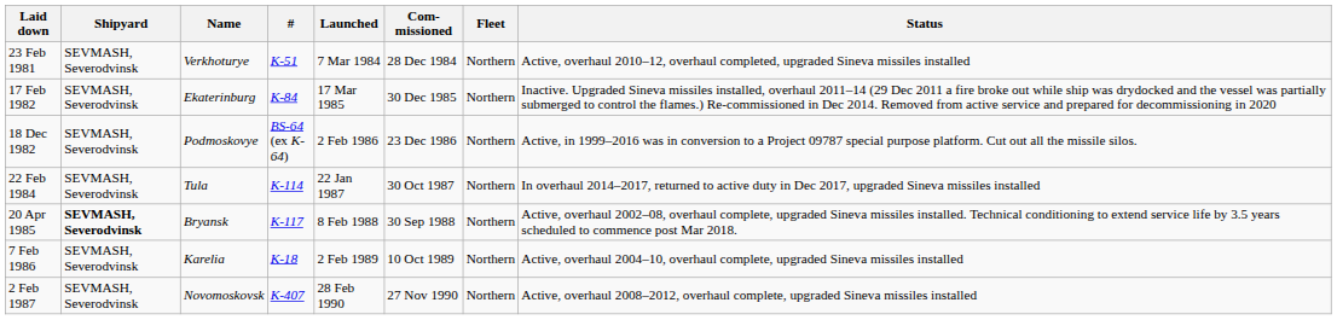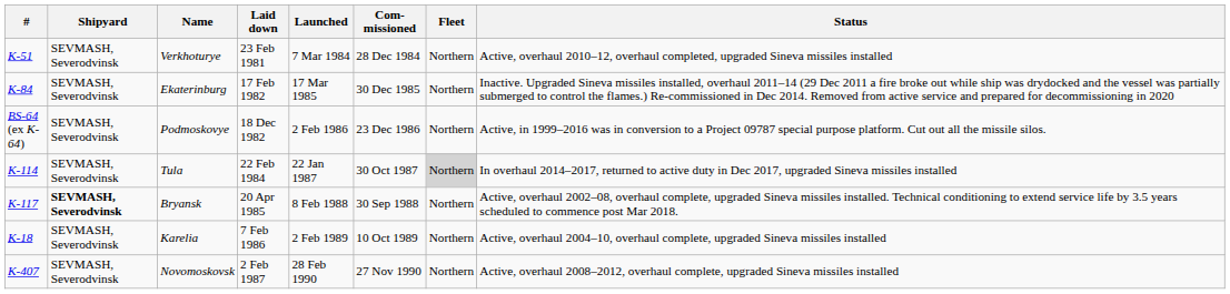columns swapped: # <-> Laid down
Tula | Fleet: no background -> lightgrey background
